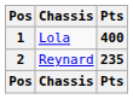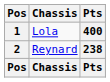2 | Pts: 235 -> 238
